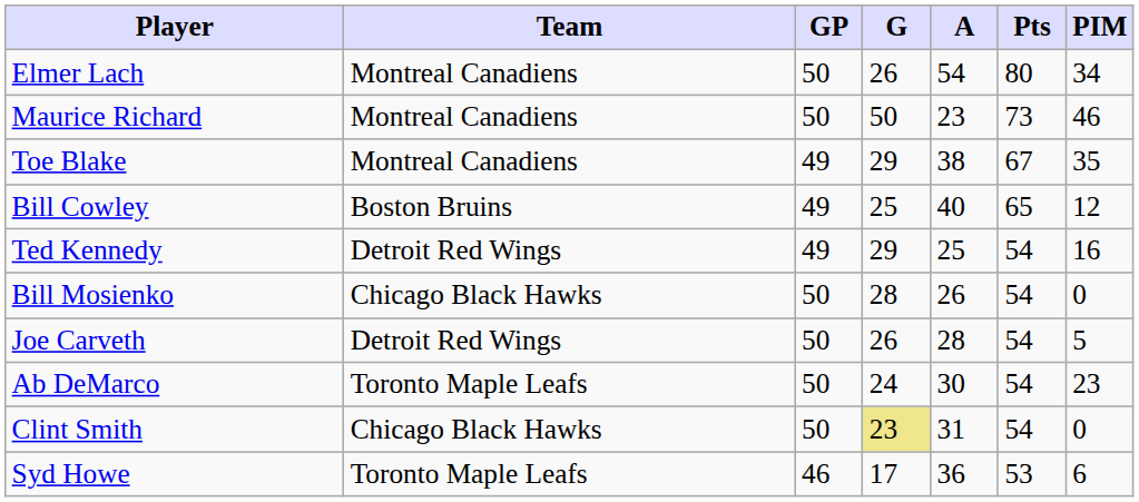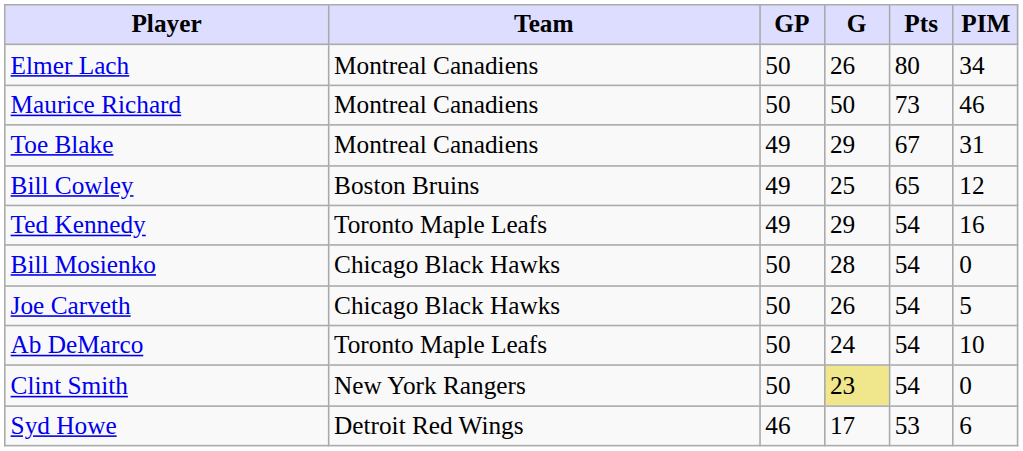- column: A | 54 | 23 | 38 | 40 | 25 | 26 | 28 | 30 | 31 | 36
Toe Blake | PIM: 35 -> 31
Ted Kennedy | Team: Detroit Red Wings -> Toronto Maple Leafs
Joe Carveth | Team: Detroit Red Wings -> Chicago Black Hawks
Ab DeMarco | PIM: 23 -> 10
Clint Smith | Team: Chicago Black Hawks -> New York Rangers
Syd Howe | Team: Toronto Maple Leafs -> Detroit Red Wings
